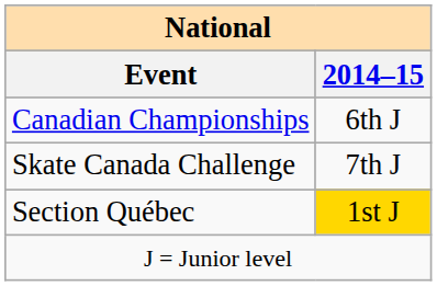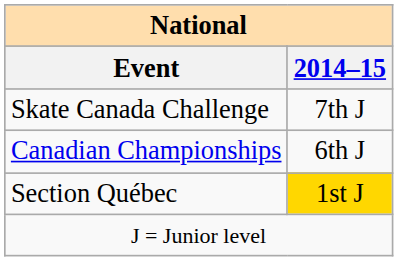rows swapped: Canadian Championships <-> Skate Canada Challenge
